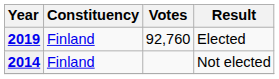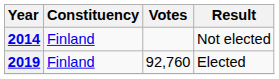rows swapped: 2014 <-> 2019
